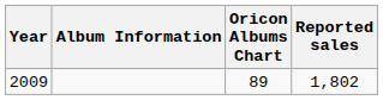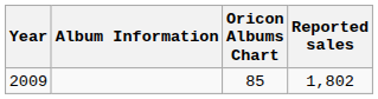2009 | Oricon Albums Chart: 89 -> 85
